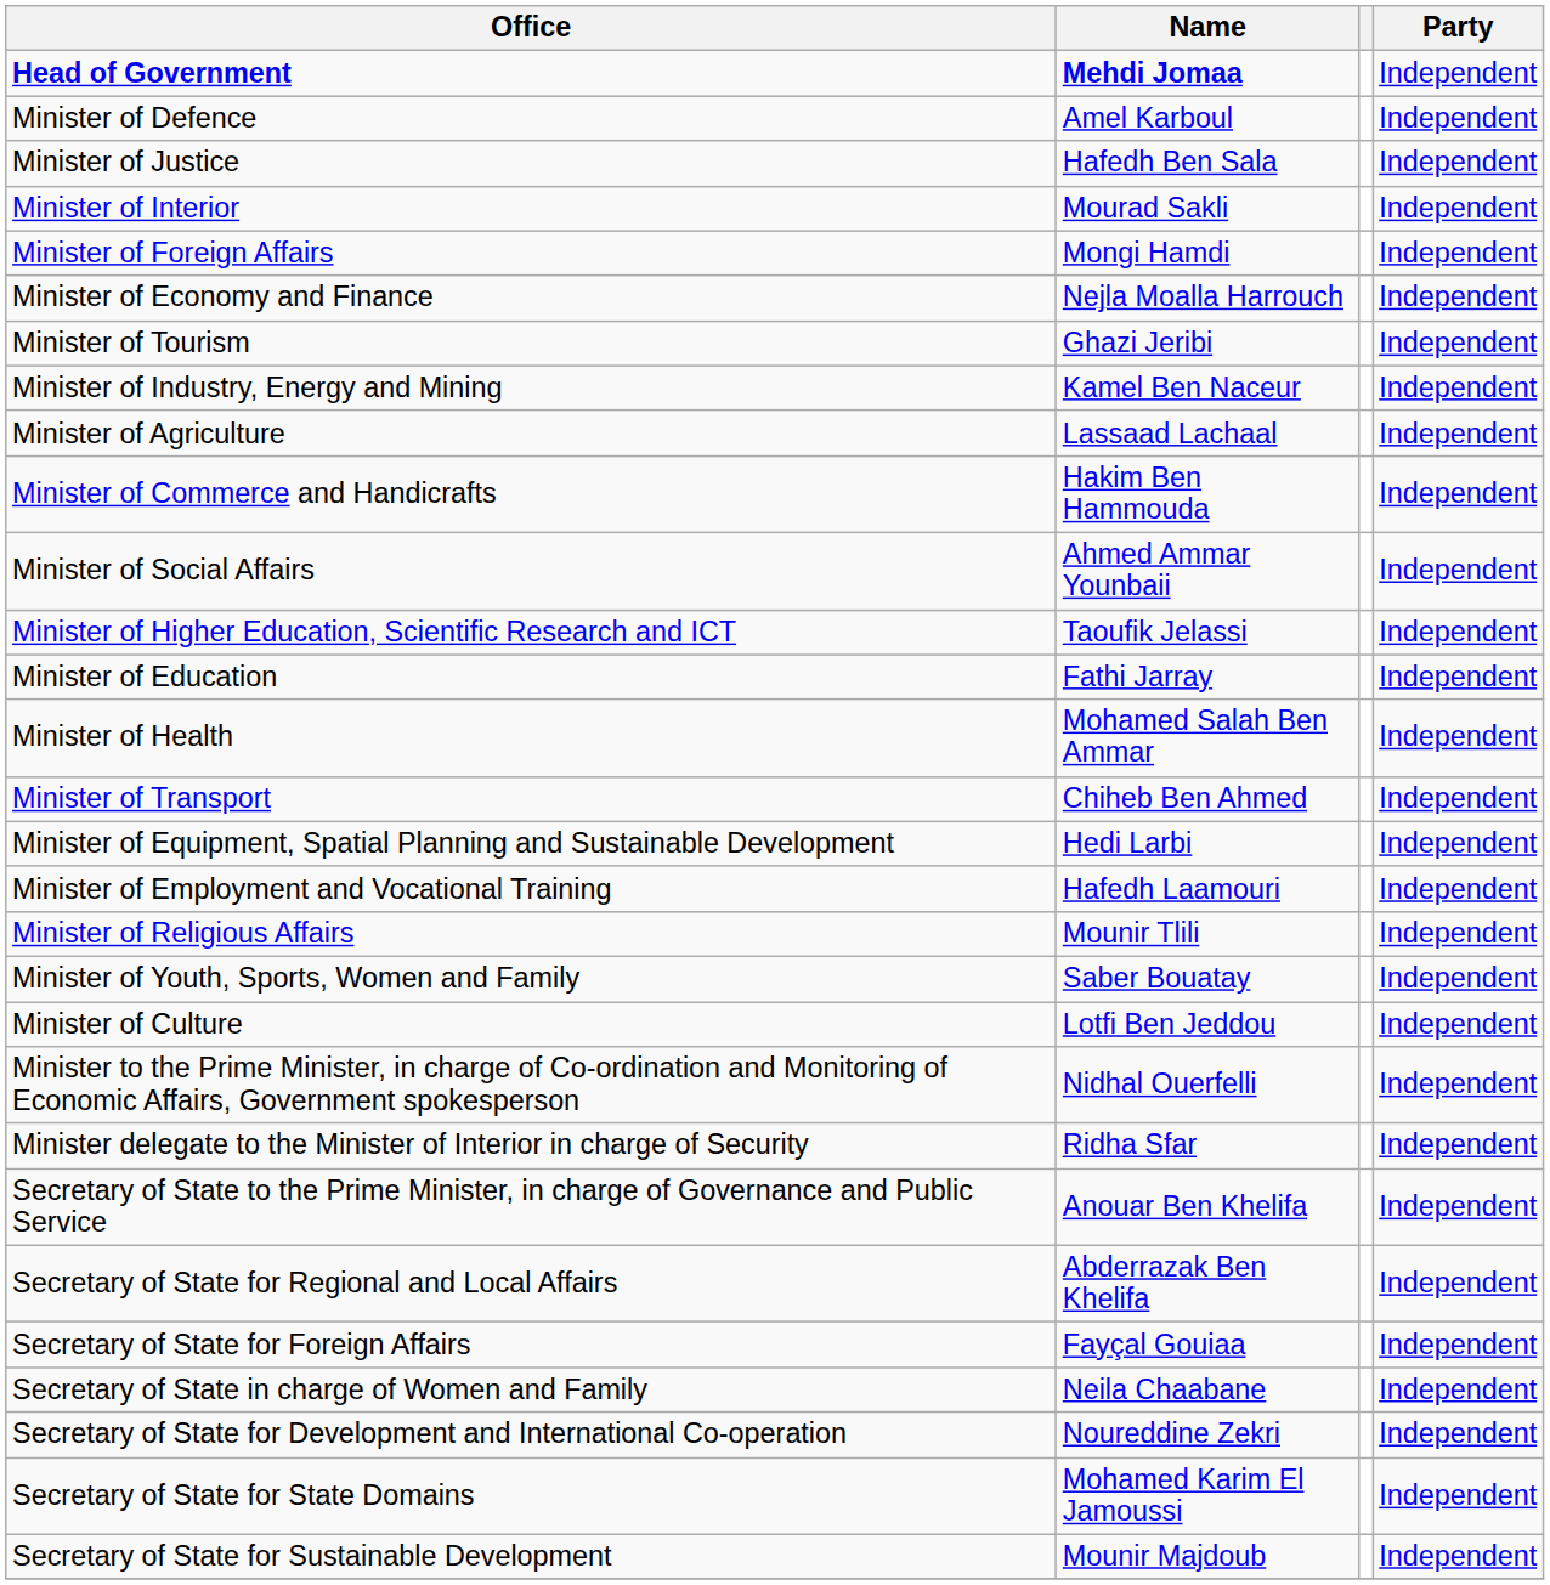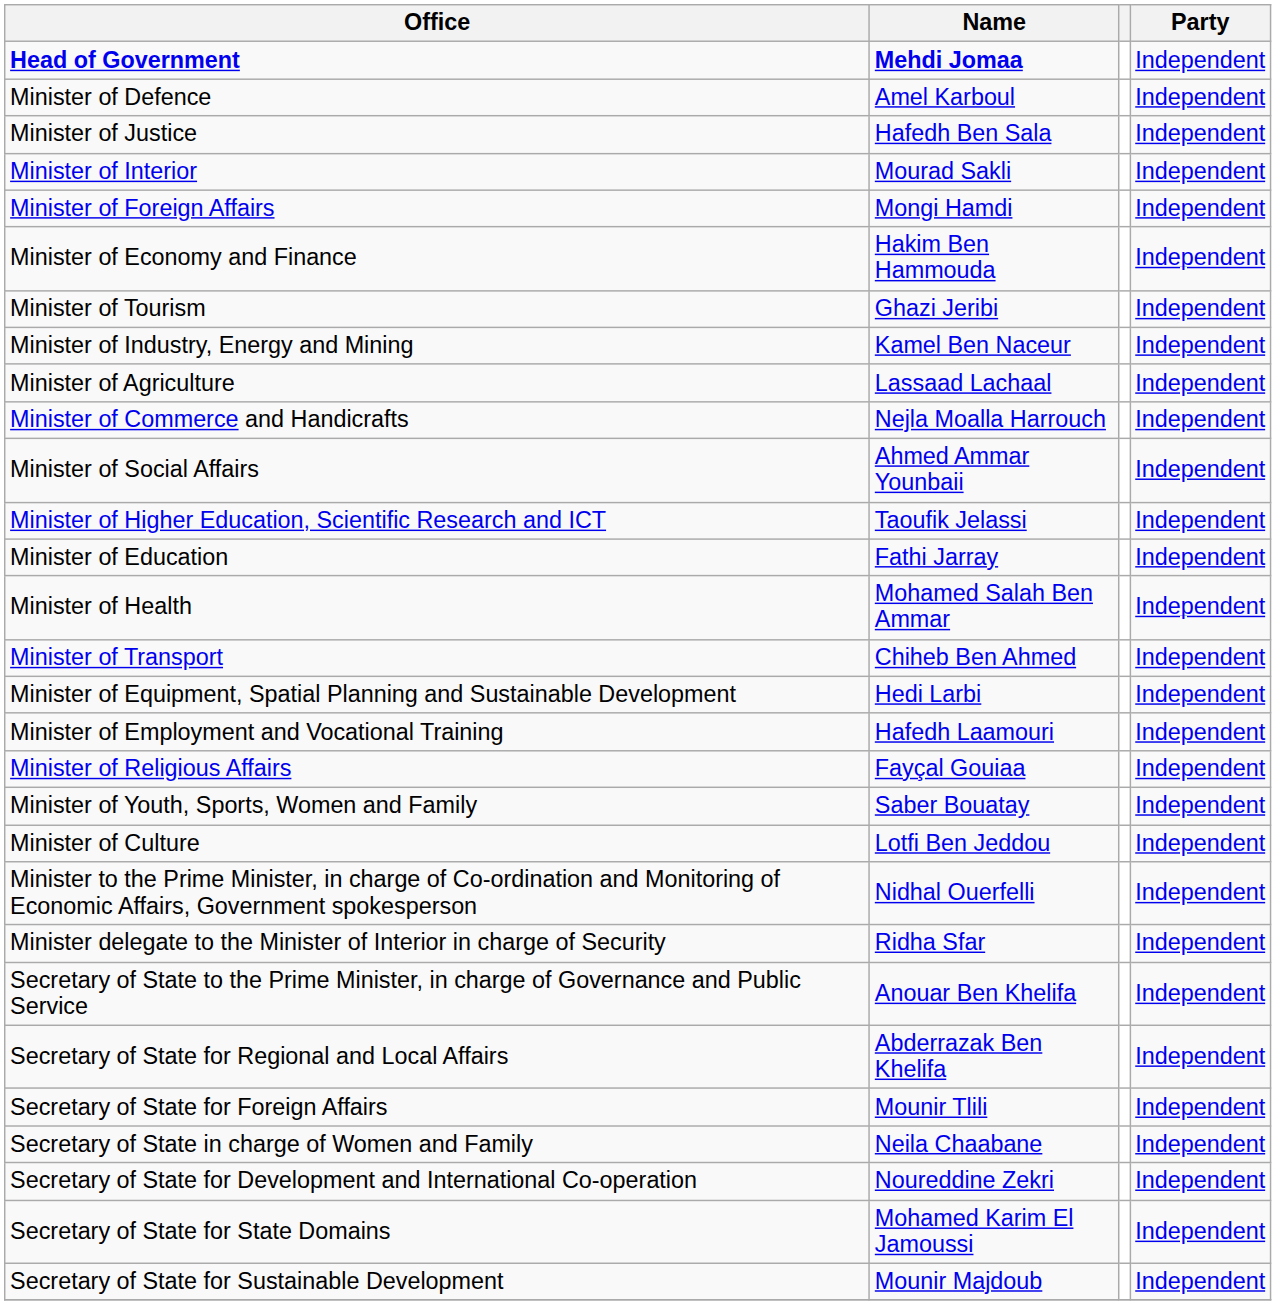Minister of Economy and Finance | Name: Nejla Moalla Harrouch -> Hakim Ben Hammouda
Minister of Commerce and Handicrafts | Name: Hakim Ben Hammouda -> Nejla Moalla Harrouch
Minister of Religious Affairs | Name: Mounir Tlili -> Fayçal Gouiaa
Secretary of State for Foreign Affairs | Name: Fayçal Gouiaa -> Mounir Tlili
